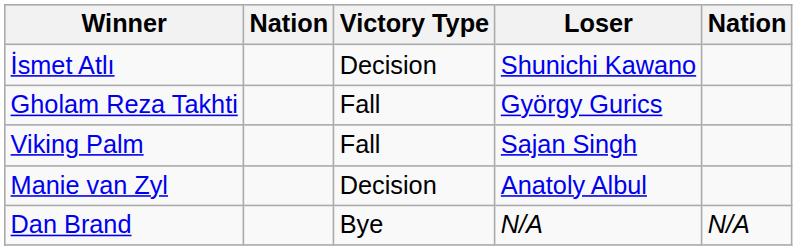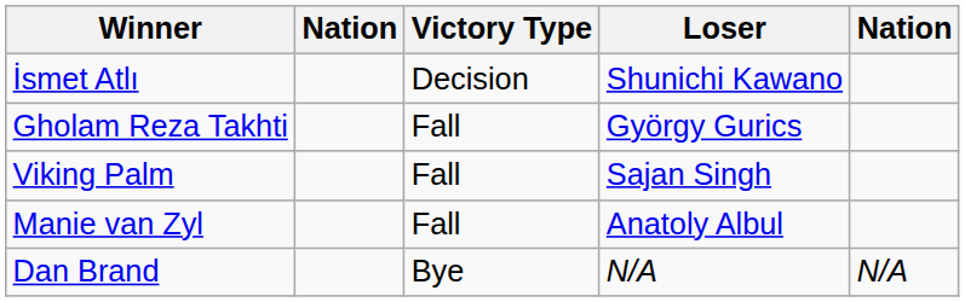Manie van Zyl | Victory Type: Decision -> Fall
